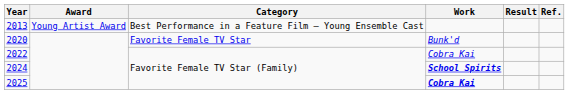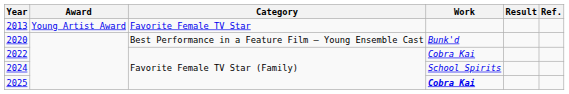2013 | Category: Best Performance in a Feature Film – Young Ensemble Cast -> Favorite Female TV Star
2020 | Category: Favorite Female TV Star -> Best Performance in a Feature Film – Young Ensemble Cast
2024 | Work: bold -> normal
